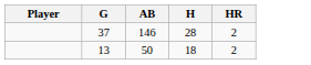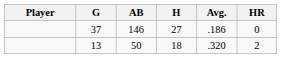+ column: Avg. | .186 | .320
37 | H: 28 -> 27
37 | HR: 2 -> 0
